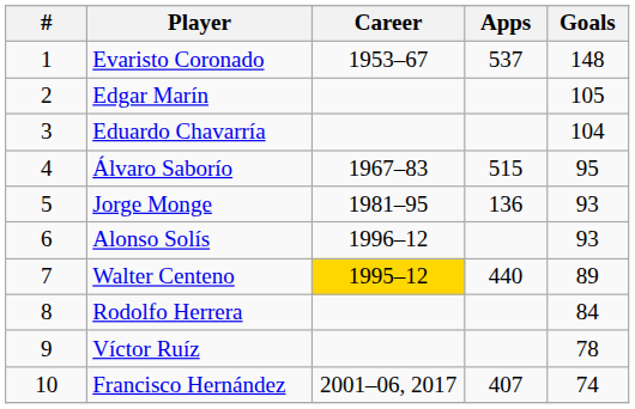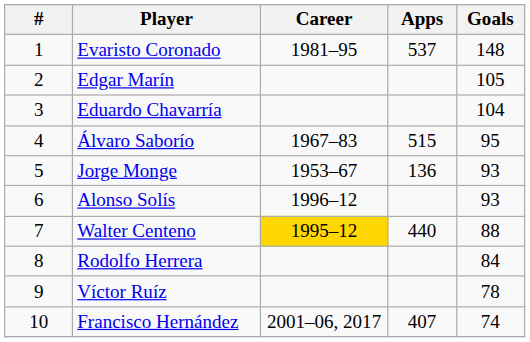Evaristo Coronado | Career: 1953–67 -> 1981–95
Jorge Monge | Career: 1981–95 -> 1953–67
Walter Centeno | Goals: 89 -> 88
